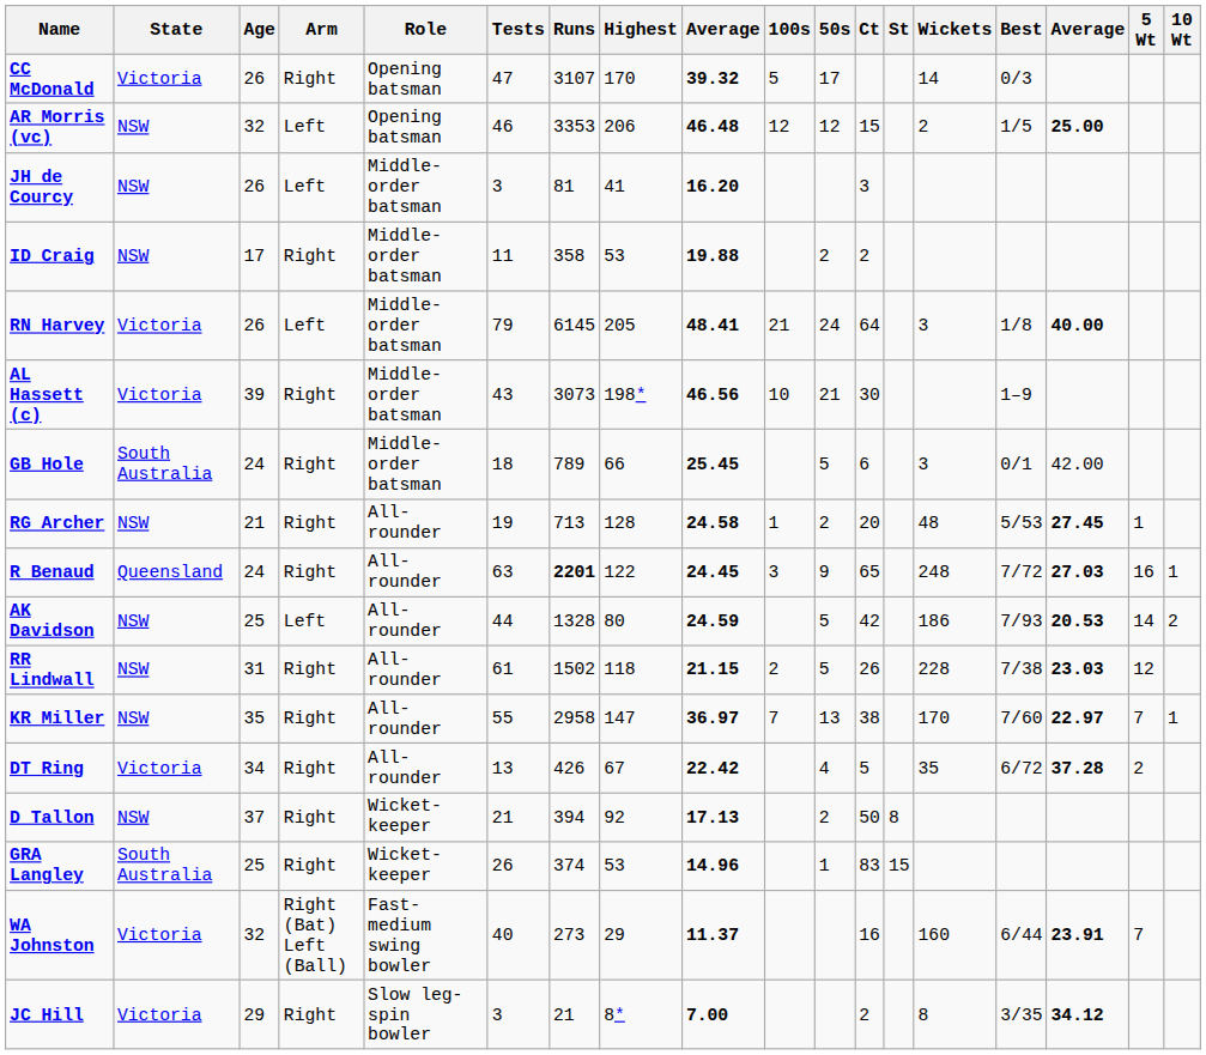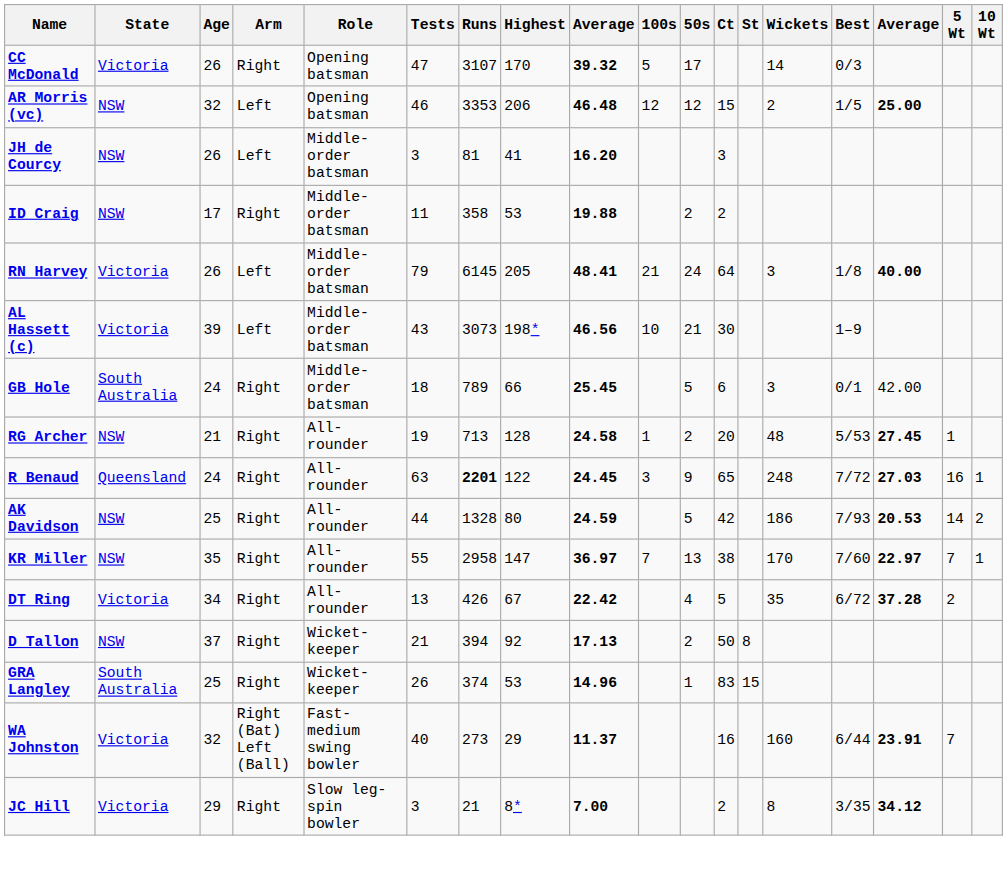AL Hassett (c) | Arm: Right -> Left
AK Davidson | Arm: Left -> Right
- row: RR Lindwall | NSW | 31 | Right | All-rounder | 61 | 1502 | 118 | 21.15 | 2 | 5 | 26 | 228 | 7/38 | 23.03 | 12
